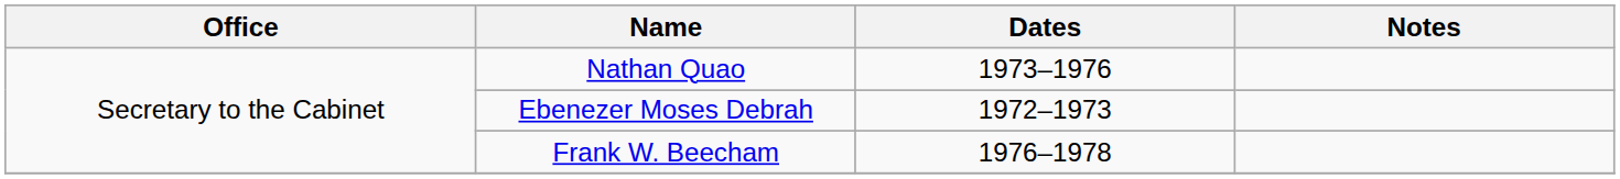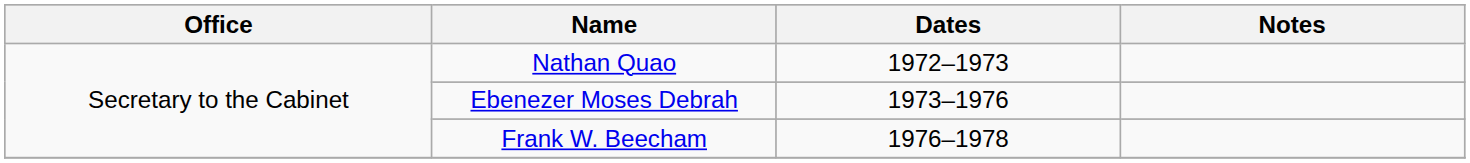Nathan Quao | Dates: 1973–1976 -> 1972–1973
Ebenezer Moses Debrah | Dates: 1972–1973 -> 1973–1976
